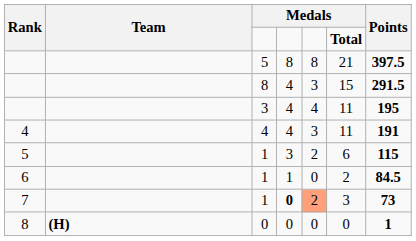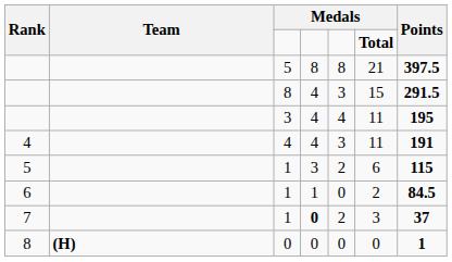7 | column 5: lightsalmon background -> no background
7 | Points: 73 -> 37
